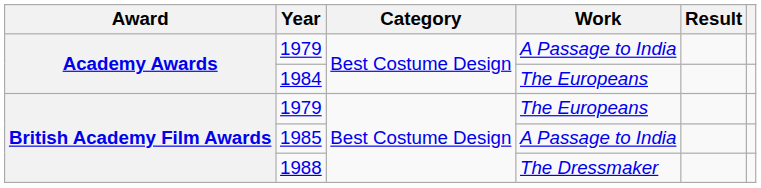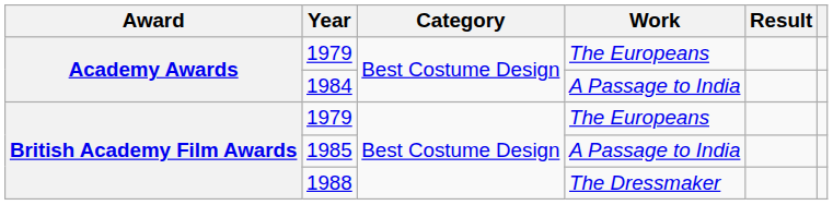Academy Awards / 1979 | Work: A Passage to India -> The Europeans
1984 | Work: The Europeans -> A Passage to India
